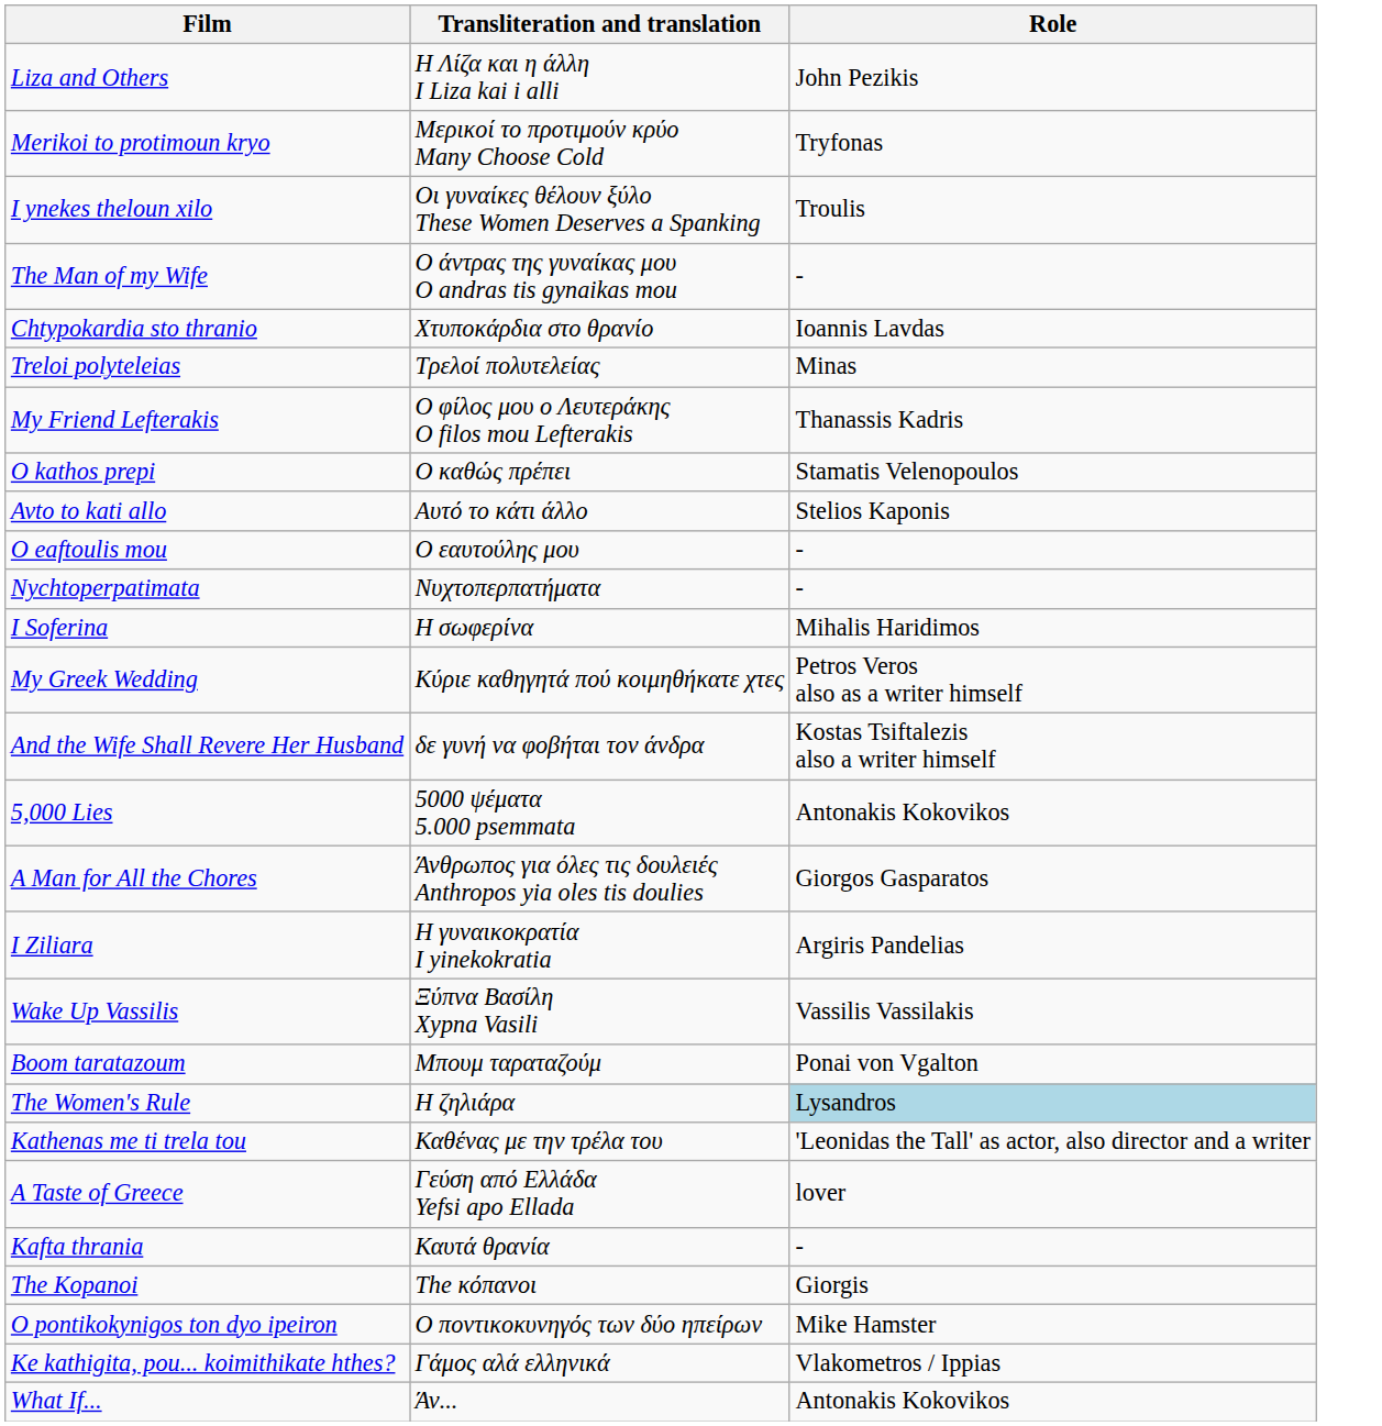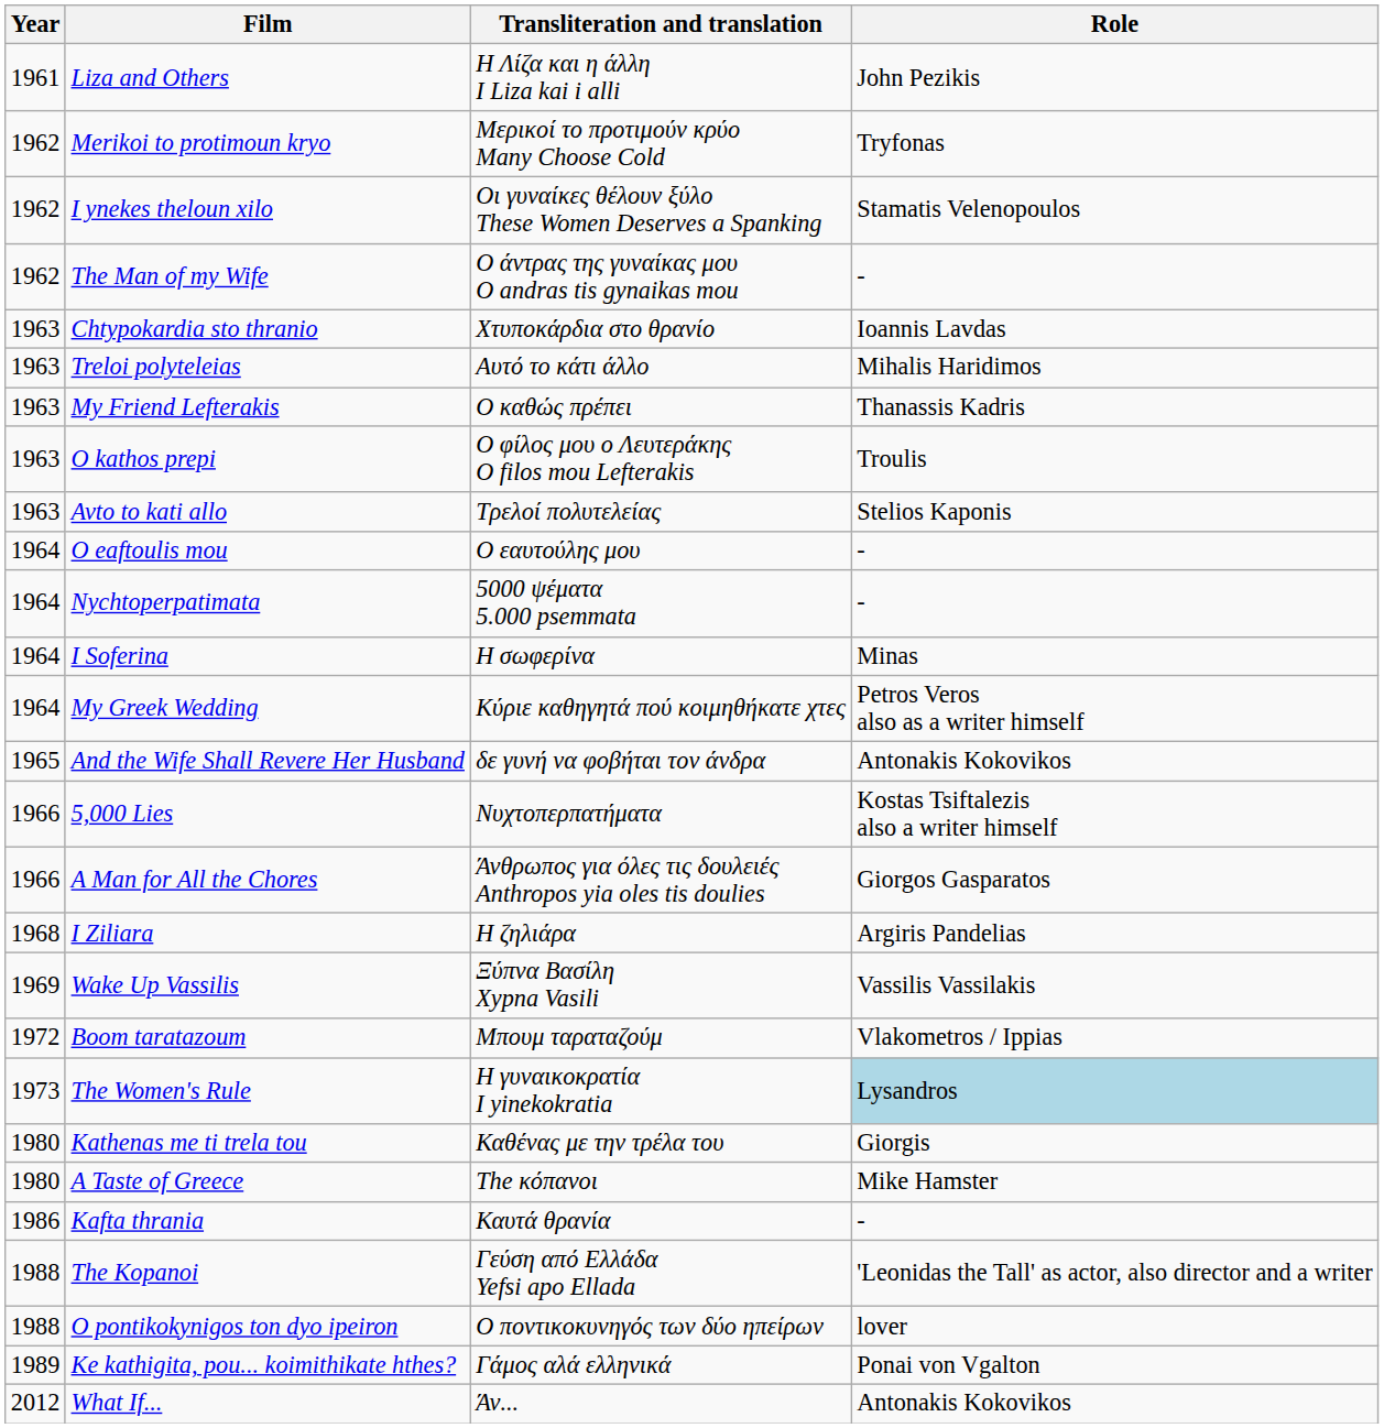+ column: Year | 1961 | 1962 | 1962 | 1962 | 1963 | 1963 | 1963 | 1963 | 1963 | 1964 | 1964 | 1964 | 1964 | 1965 | 1966 | 1966 | 1968 | 1969 | 1972 | 1973 | 1980 | 1980 | 1986 | 1988 | 1988 | 1989 | 2012
I ynekes theloun xilo | Role: Troulis -> Stamatis Velenopoulos
Treloi polyteleias | Transliteration and translation: Τρελοί πολυτελείας -> Αυτό το κάτι άλλο
Treloi polyteleias | Role: Minas -> Mihalis Haridimos
My Friend Lefterakis | Transliteration and translation: Ο φίλος μου ο Λευτεράκης O filos mou Lefterakis -> Ο καθώς πρέπει
O kathos prepi | Transliteration and translation: Ο καθώς πρέπει -> Ο φίλος μου ο Λευτεράκης O filos mou Lefterakis
O kathos prepi | Role: Stamatis Velenopoulos -> Troulis
Avto to kati allo | Transliteration and translation: Αυτό το κάτι άλλο -> Τρελοί πολυτελείας
Nychtoperpatimata | Transliteration and translation: Νυχτοπερπατήματα -> 5000 ψέματα 5.000 psemmata
I Soferina | Role: Mihalis Haridimos -> Minas
And the Wife Shall Revere Her Husband | Role: Kostas Tsiftalezis also a writer himself -> Antonakis Kokovikos
5,000 Lies | Transliteration and translation: 5000 ψέματα 5.000 psemmata -> Νυχτοπερπατήματα
5,000 Lies | Role: Antonakis Kokovikos -> Kostas Tsiftalezis also a writer himself
I Ziliara | Transliteration and translation: Η γυναικοκρατία I yinekokratia -> Η ζηλιάρα
Boom taratazoum | Role: Ponai von Vgalton -> Vlakometros / Ippias
The Women's Rule | Transliteration and translation: Η ζηλιάρα -> Η γυναικοκρατία I yinekokratia
Kathenas me ti trela tou | Role: 'Leonidas the Tall' as actor, also director and a writer -> Giorgis
A Taste of Greece | Transliteration and translation: Γεύση από Ελλάδα Yefsi apo Ellada -> The κόπανοι
A Taste of Greece | Role: lover -> Mike Hamster
The Kopanoi | Transliteration and translation: The κόπανοι -> Γεύση από Ελλάδα Yefsi apo Ellada
The Kopanoi | Role: Giorgis -> 'Leonidas the Tall' as actor, also director and a writer
O pontikokynigos ton dyo ipeiron | Role: Mike Hamster -> lover
Ke kathigita, pou... koimithikate hthes? | Role: Vlakometros / Ippias -> Ponai von Vgalton
